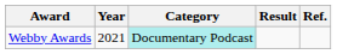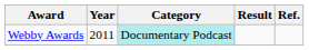Webby Awards | Year: 2021 -> 2011
